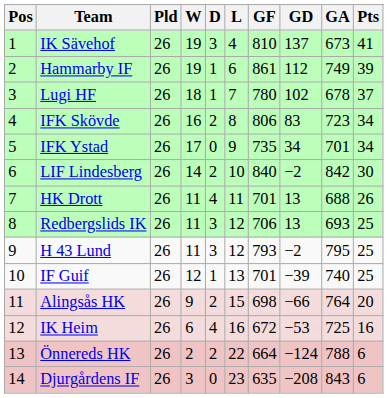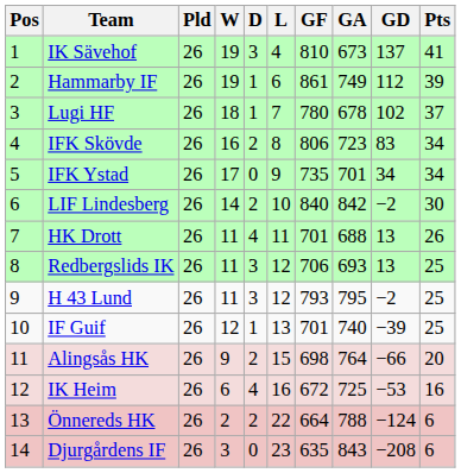columns swapped: GA <-> GD
